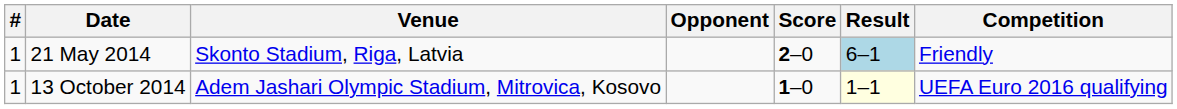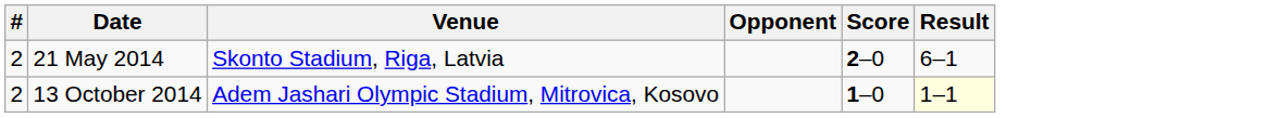- column: Competition | Friendly | UEFA Euro 2016 qualifying
21 May 2014 | #: 1 -> 2
21 May 2014 | Result: lightblue background -> no background
13 October 2014 | #: 1 -> 2
